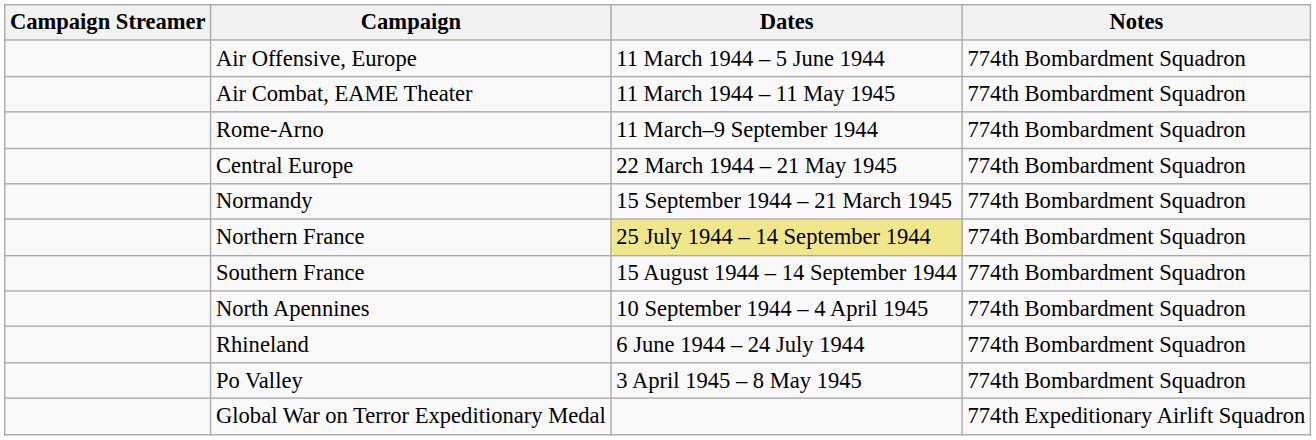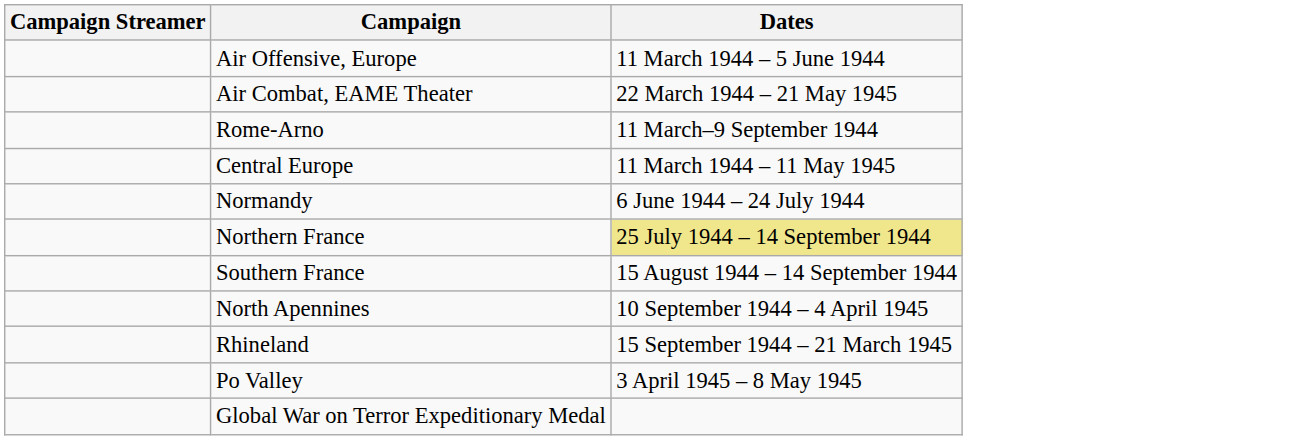- column: Notes | 774th Bombardment Squadron | 774th Bombardment Squadron | 774th Bombardment Squadron | 774th Bombardment Squadron | 774th Bombardment Squadron | 774th Bombardment Squadron | 774th Bombardment Squadron | 774th Bombardment Squadron | 774th Bombardment Squadron | 774th Bombardment Squadron | 774th Expeditionary Airlift Squadron
Air Combat, EAME Theater | Dates: 11 March 1944 – 11 May 1945 -> 22 March 1944 – 21 May 1945
Central Europe | Dates: 22 March 1944 – 21 May 1945 -> 11 March 1944 – 11 May 1945
Normandy | Dates: 15 September 1944 – 21 March 1945 -> 6 June 1944 – 24 July 1944
Rhineland | Dates: 6 June 1944 – 24 July 1944 -> 15 September 1944 – 21 March 1945
